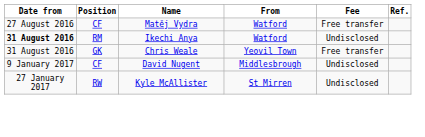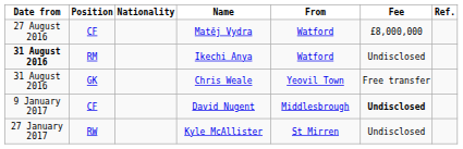+ column: Nationality
Matěj Vydra | Fee: Free transfer -> £8,000,000
David Nugent | Fee: normal -> bold
